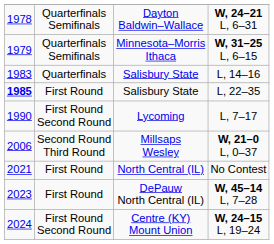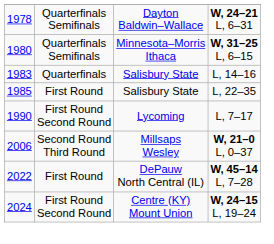W, 31–25 L, 6–15 | column 1: 1979 -> 1980
L, 22–35 | column 1: bold -> normal
- row: 2021 | First Round | North Central (IL) | No Contest
W, 45–14 L, 7–28 | column 1: 2023 -> 2022
